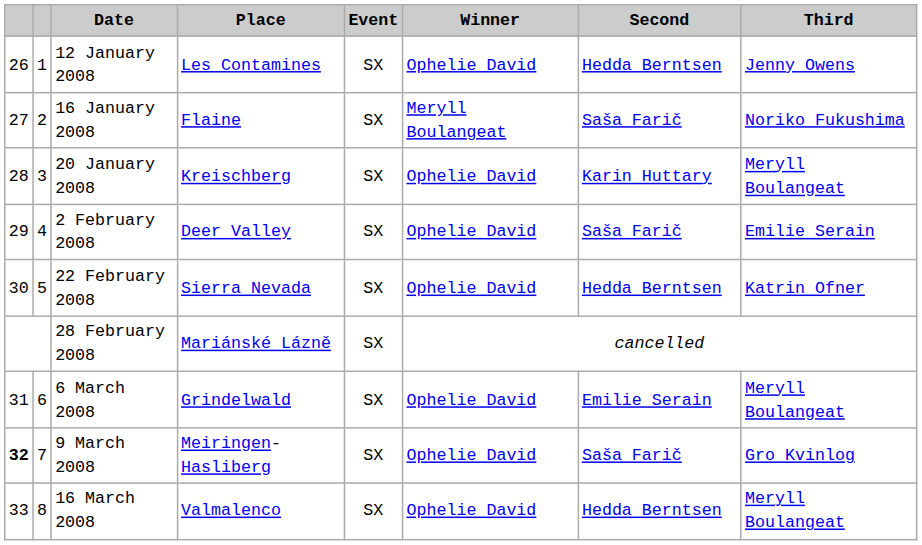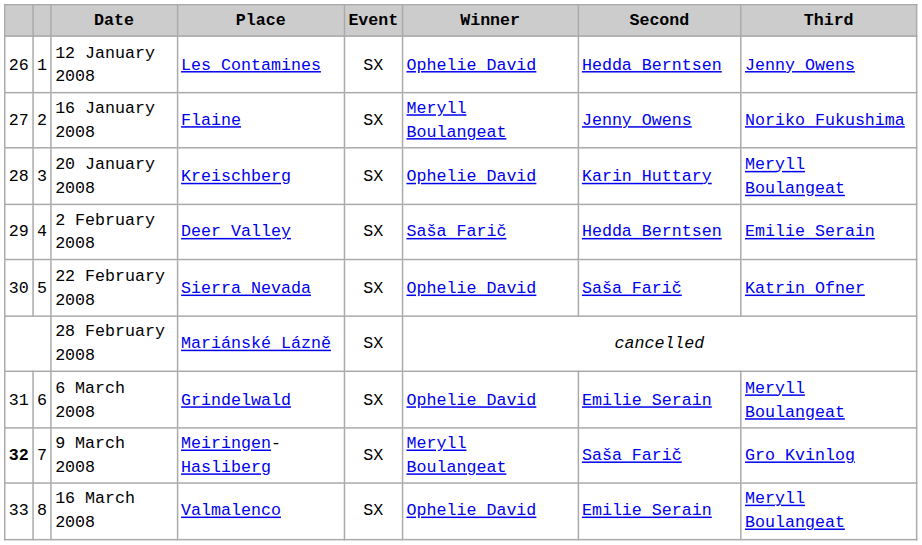16 January 2008 | Second: Saša Farič -> Jenny Owens
2 February 2008 | Winner: Ophelie David -> Saša Farič
2 February 2008 | Second: Saša Farič -> Hedda Berntsen
22 February 2008 | Second: Hedda Berntsen -> Saša Farič
9 March 2008 | Winner: Ophelie David -> Meryll Boulangeat
16 March 2008 | Second: Hedda Berntsen -> Emilie Serain
